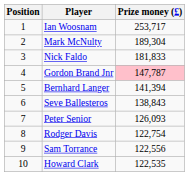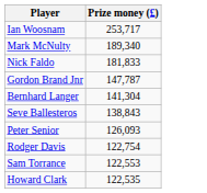- column: Position | 1 | 2 | 3 | 4 | 5 | 6 | 7 | 8 | 9 | 10
Mark McNulty | Prize money (£): 189,304 -> 189,340
Gordon Brand Jnr | Prize money (£): pink background -> no background
Bernhard Langer | Prize money (£): 141,394 -> 141,304
Sam Torrance | Prize money (£): 122,556 -> 122,553
